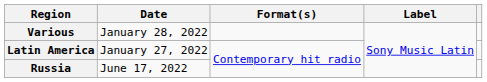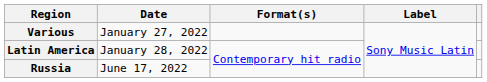Various | Date: January 28, 2022 -> January 27, 2022
Latin America | Date: January 27, 2022 -> January 28, 2022
